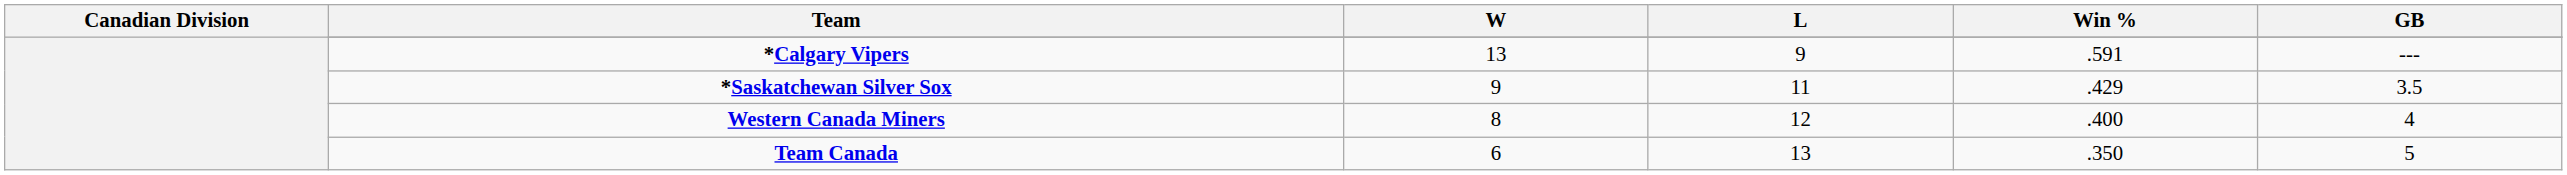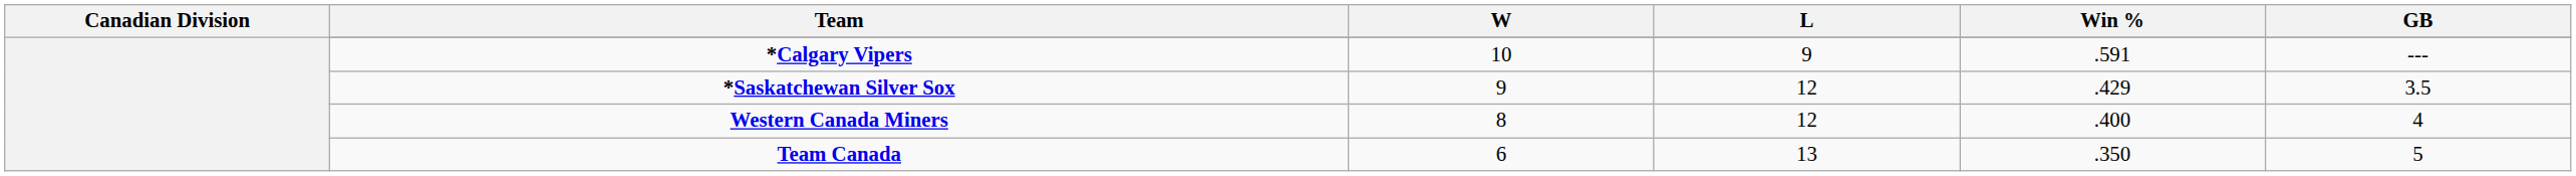*Calgary Vipers | W: 13 -> 10
*Saskatchewan Silver Sox | L: 11 -> 12
